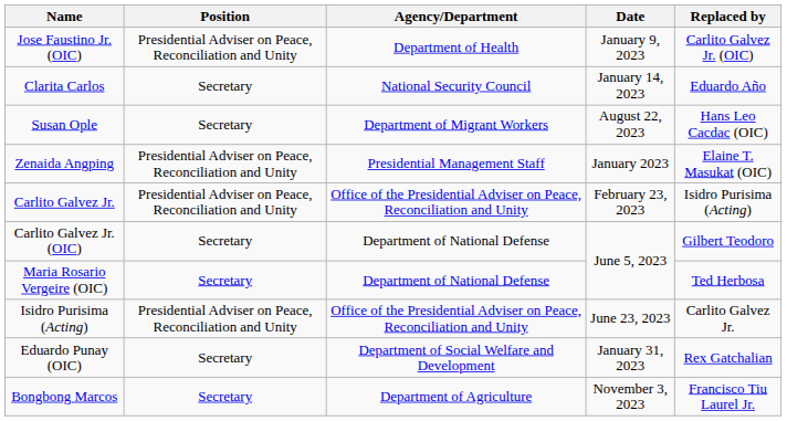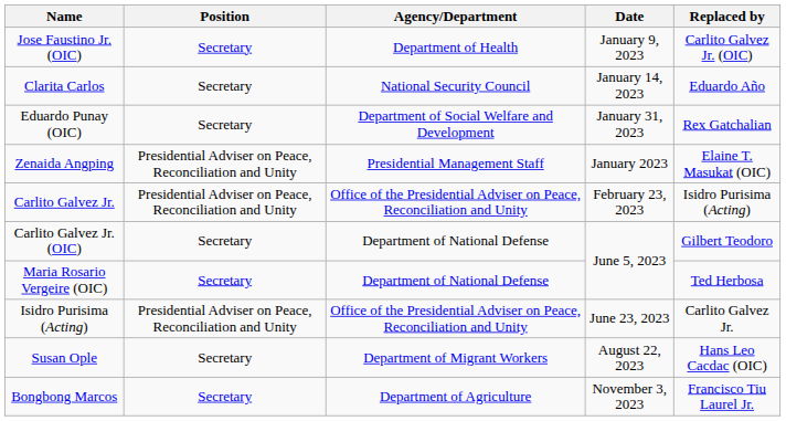Jose Faustino Jr. (OIC) | Position: Presidential Adviser on Peace, Reconciliation and Unity -> Secretary
rows swapped: Eduardo Punay (OIC) <-> Susan Ople
